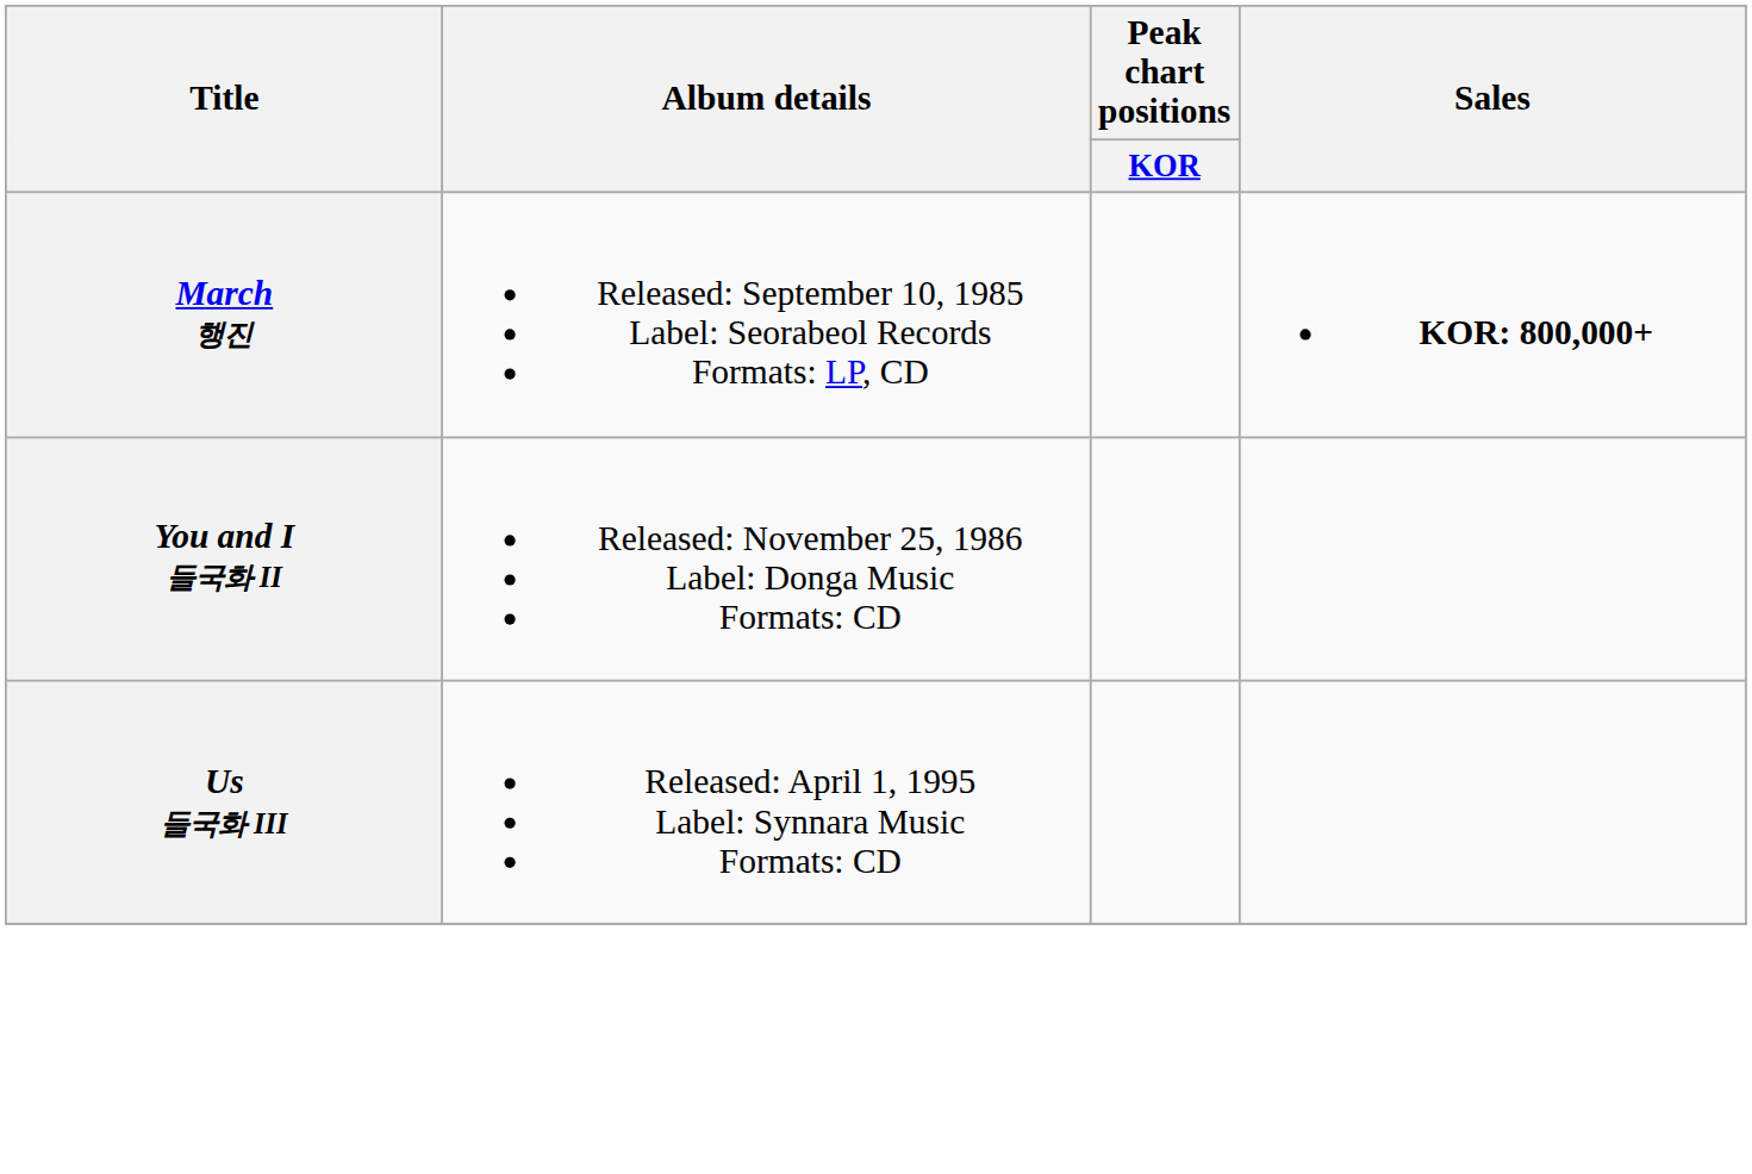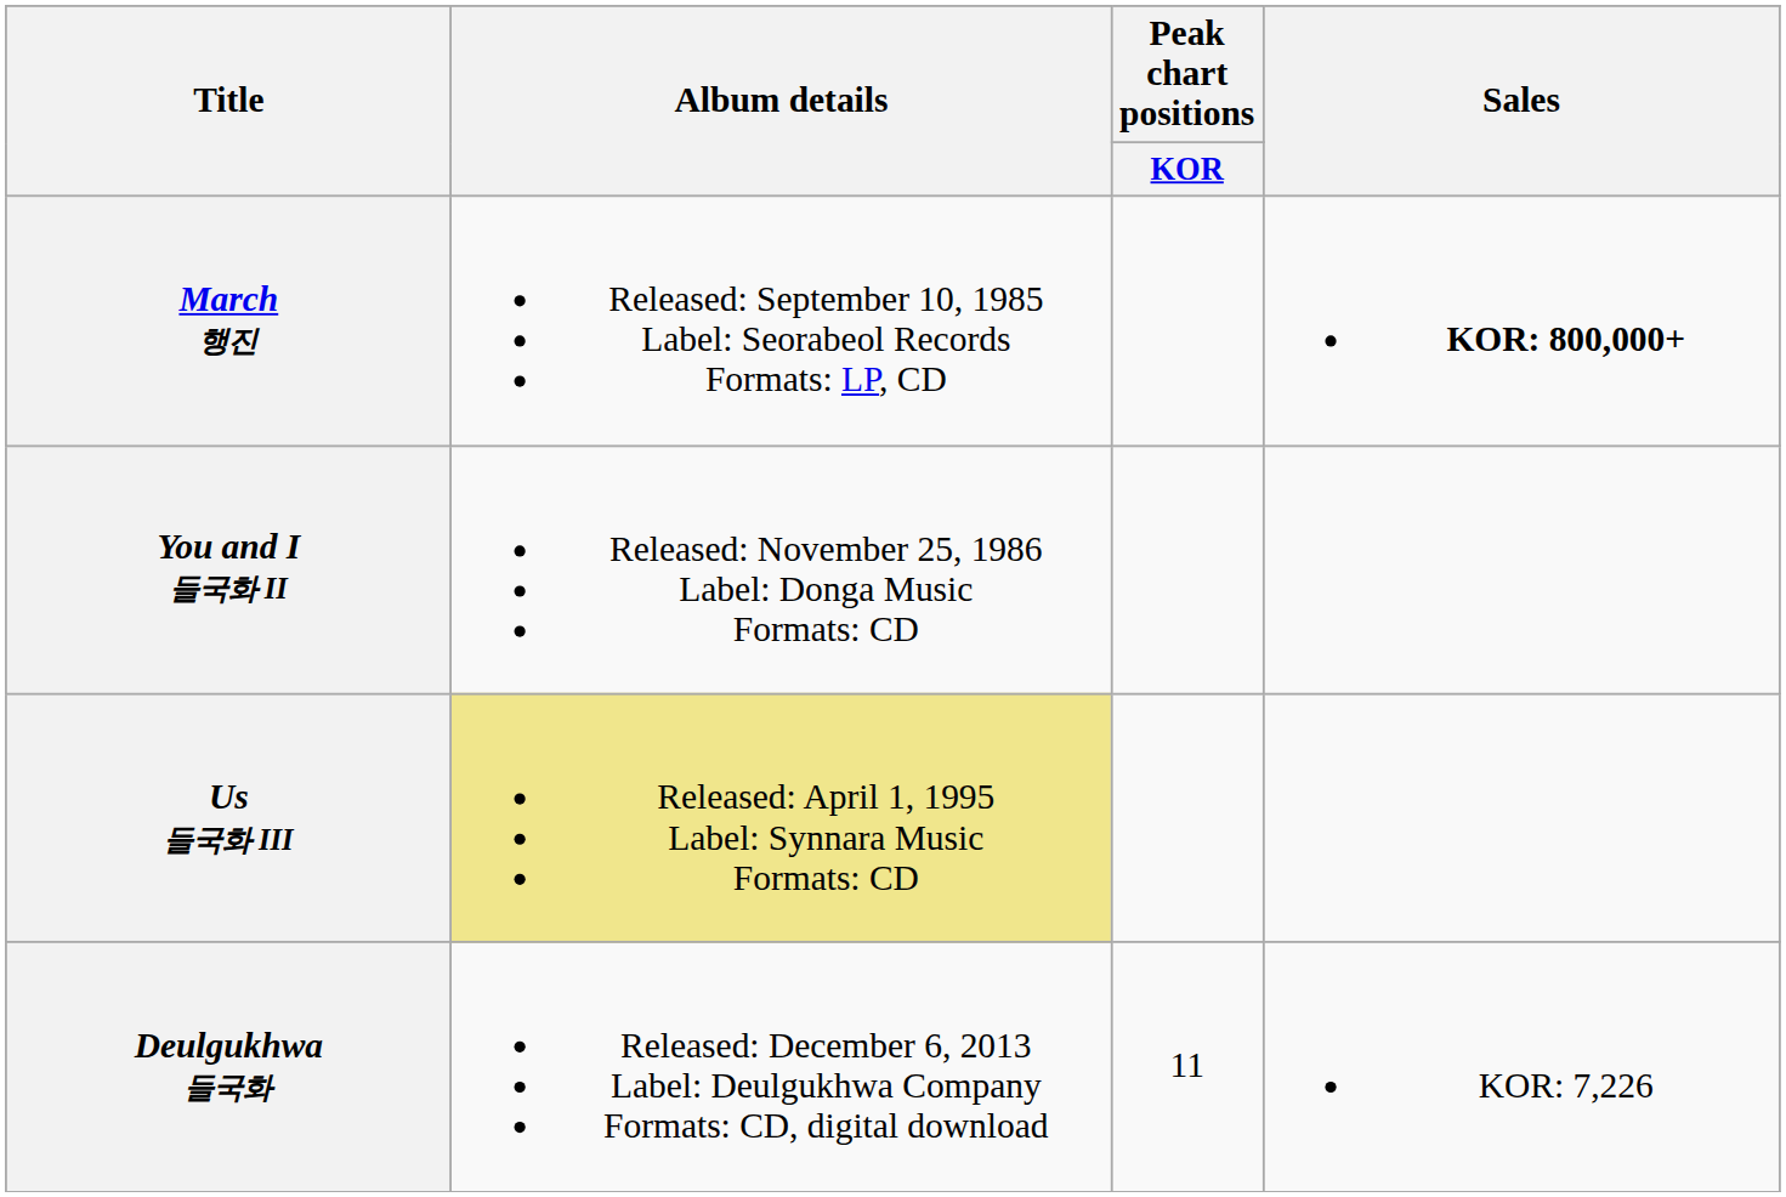Us 들국화 III | Album details: no background -> khaki background
+ row: Deulgukhwa 들국화 | Released: December 6, 2013 Label: Deulgukhwa Company Formats: CD, digital download | 11 | KOR: 7,226
